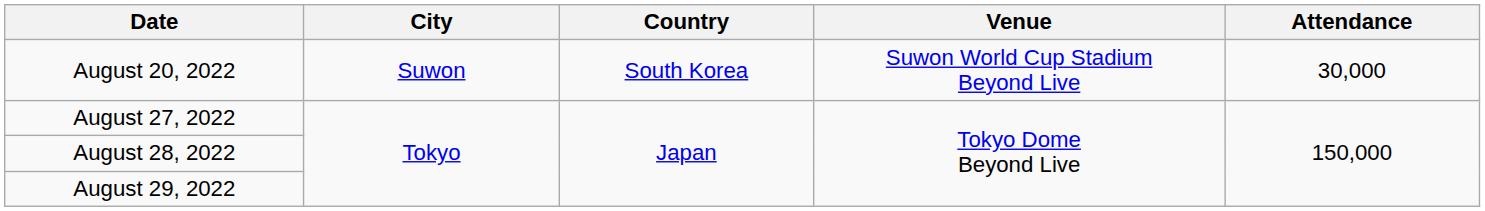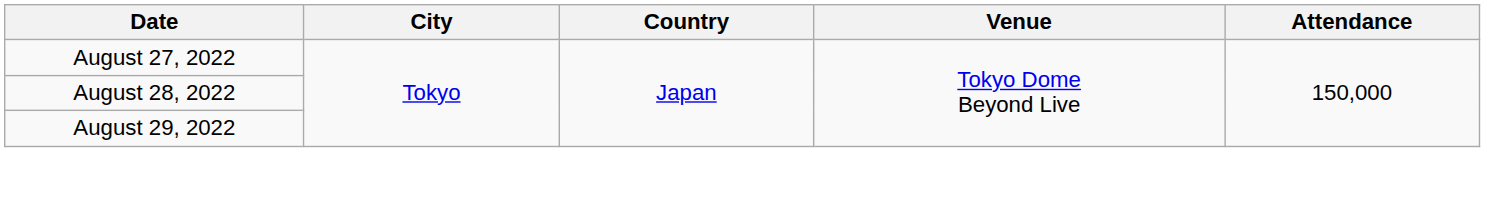- row: August 20, 2022 | Suwon | South Korea | Suwon World Cup Stadium Beyond Live | 30,000
